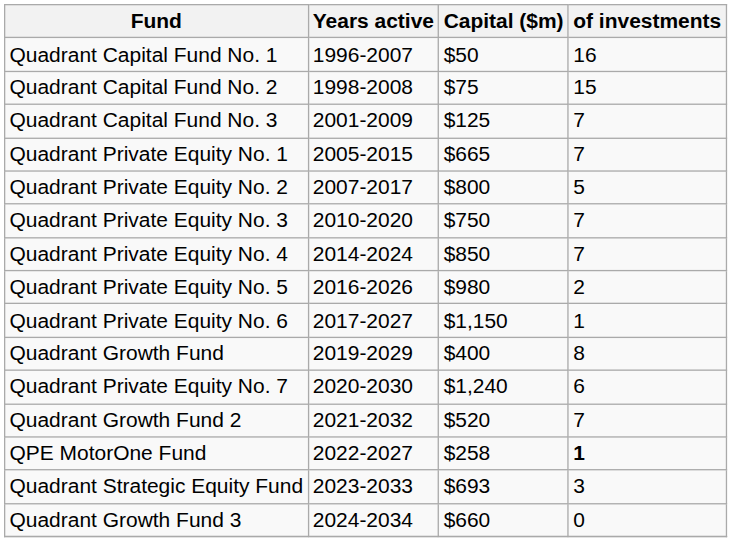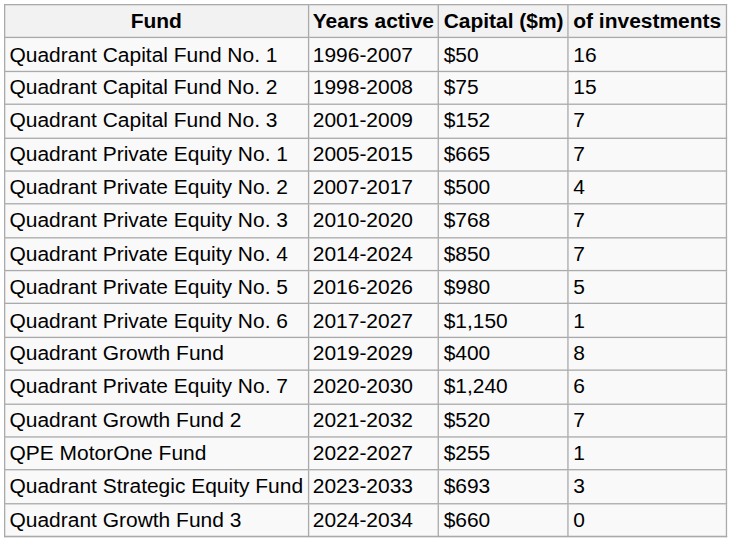Quadrant Capital Fund No. 3 | Capital ($m): $125 -> $152
Quadrant Private Equity No. 2 | Capital ($m): $800 -> $500
Quadrant Private Equity No. 2 | of investments: 5 -> 4
Quadrant Private Equity No. 3 | Capital ($m): $750 -> $768
Quadrant Private Equity No. 5 | of investments: 2 -> 5
QPE MotorOne Fund | Capital ($m): $258 -> $255
QPE MotorOne Fund | of investments: bold -> normal
